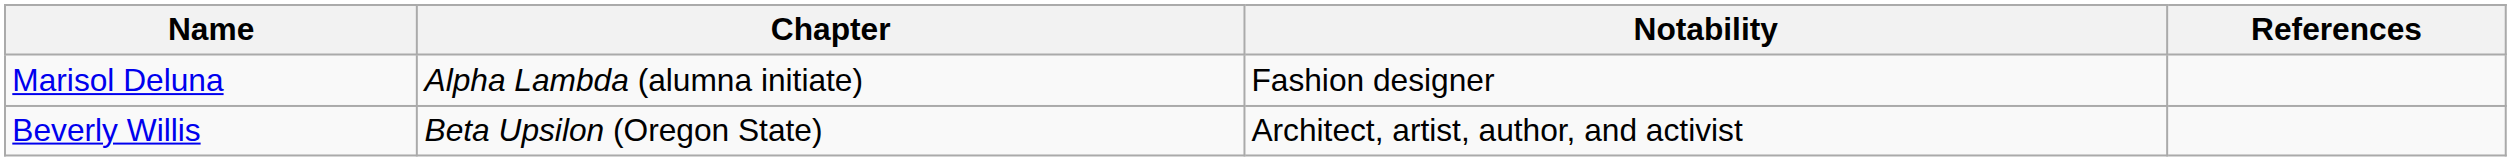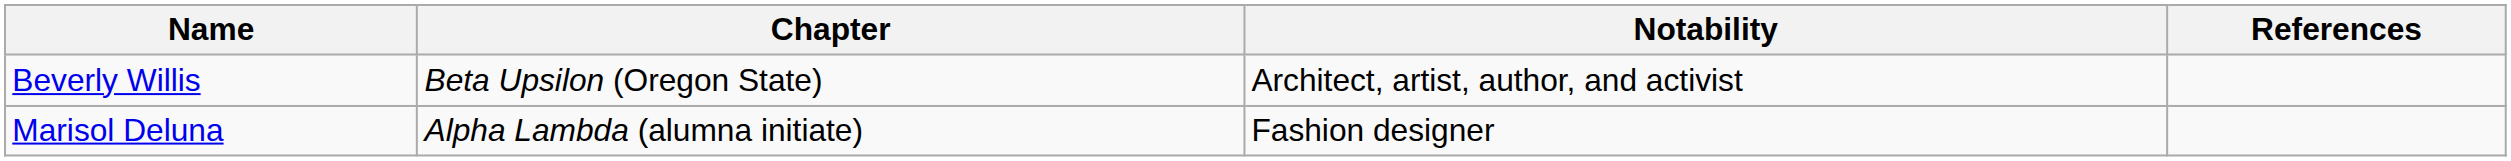rows swapped: Marisol Deluna <-> Beverly Willis
